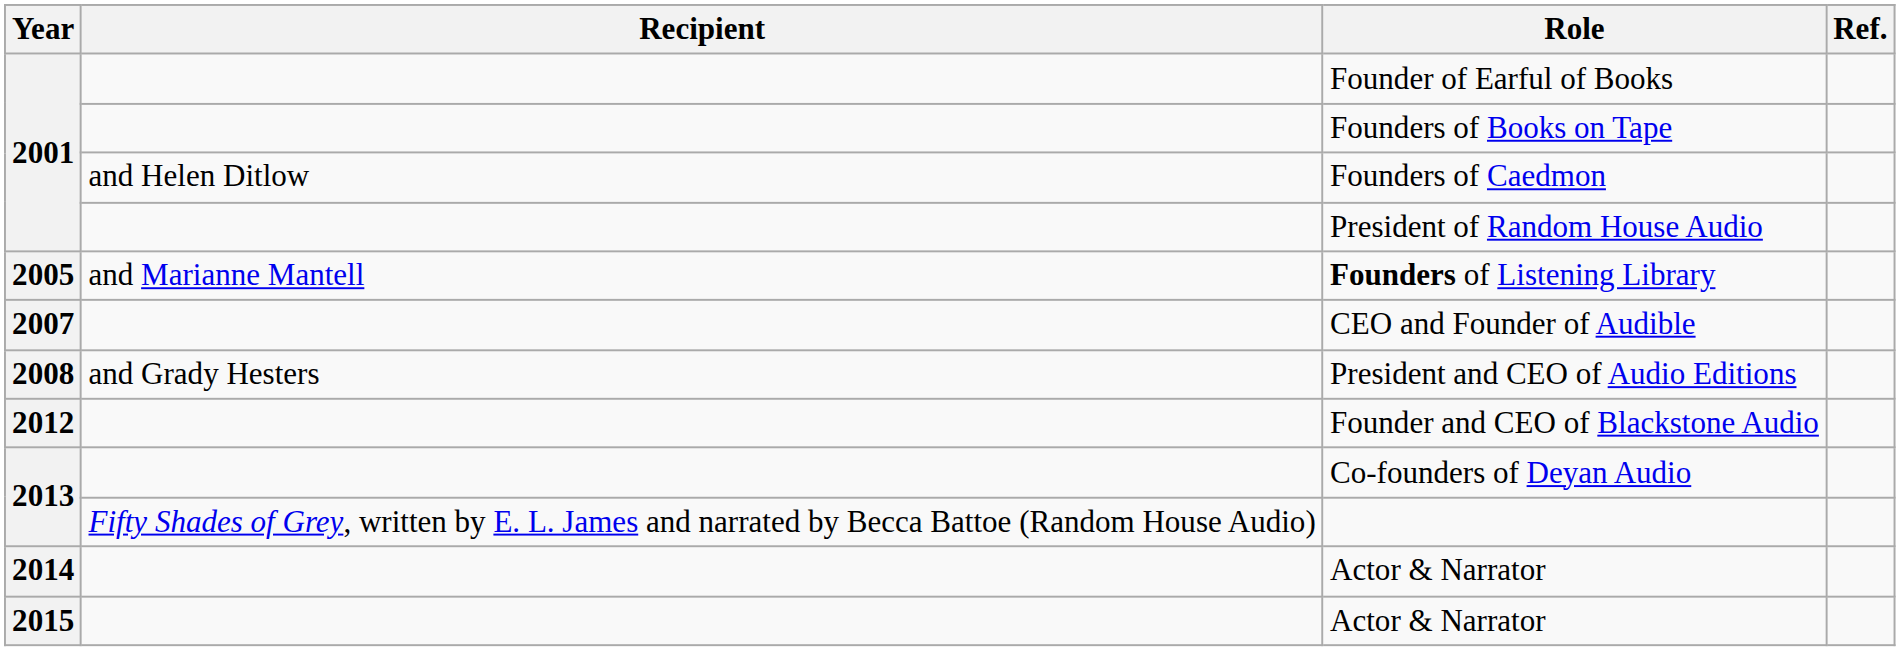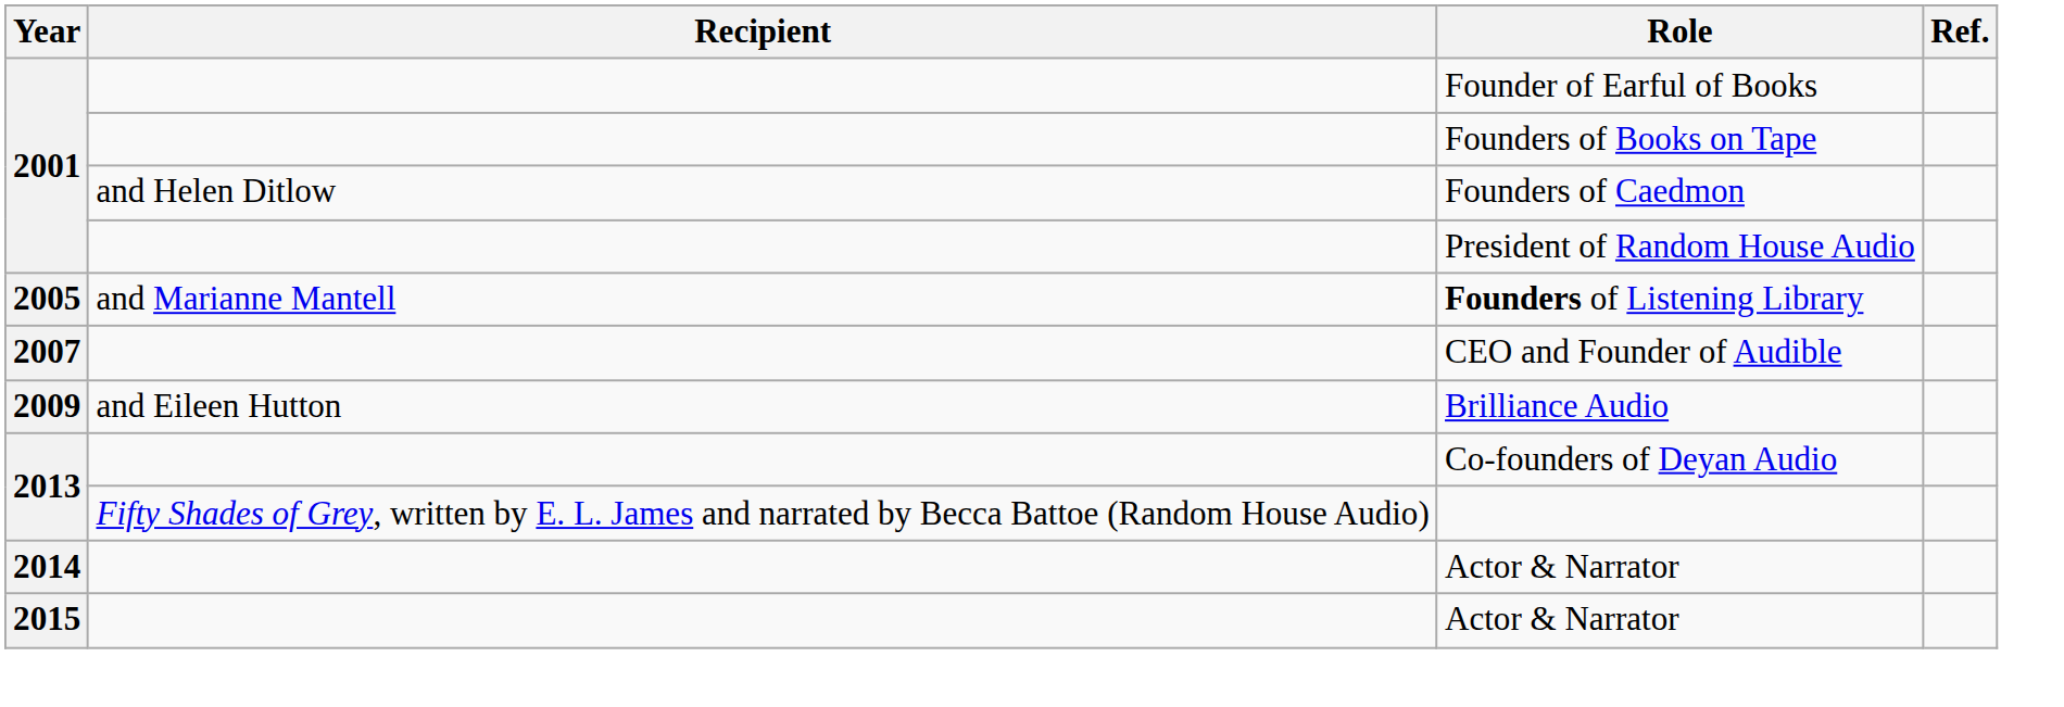- row: 2008 | and Grady Hesters | President and CEO of Audio Editions
+ row: 2009 | and Eileen Hutton | Brilliance Audio
- row: 2012 | Founder and CEO of Blackstone Audio
